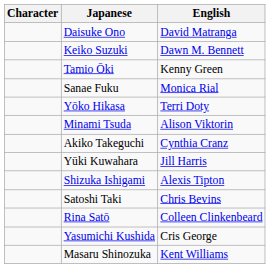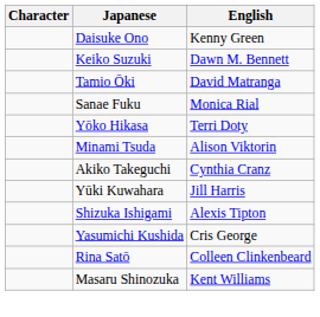Daisuke Ono | English: David Matranga -> Kenny Green
Tamio Ōki | English: Kenny Green -> David Matranga
- row: Satoshi Taki | Chris Bevins
rows swapped: Yasumichi Kushida <-> Rina Satō
